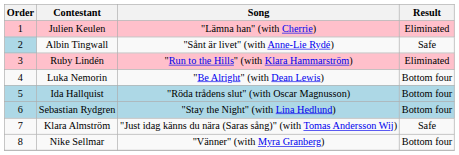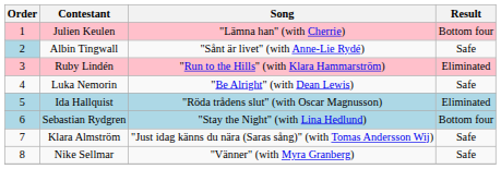Julien Keulen | Result: Eliminated -> Bottom four
Luka Nemorin | Result: Bottom four -> Safe
Ida Hallquist | Result: Bottom four -> Eliminated
Nike Sellmar | Result: Bottom four -> Safe
